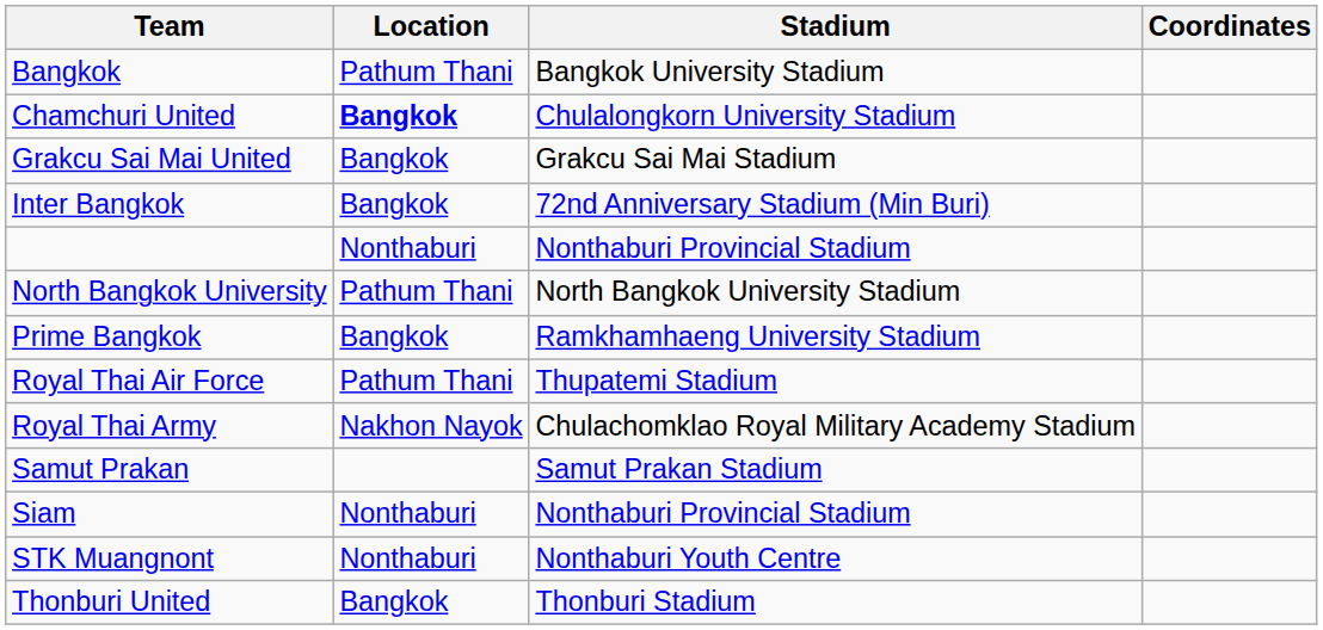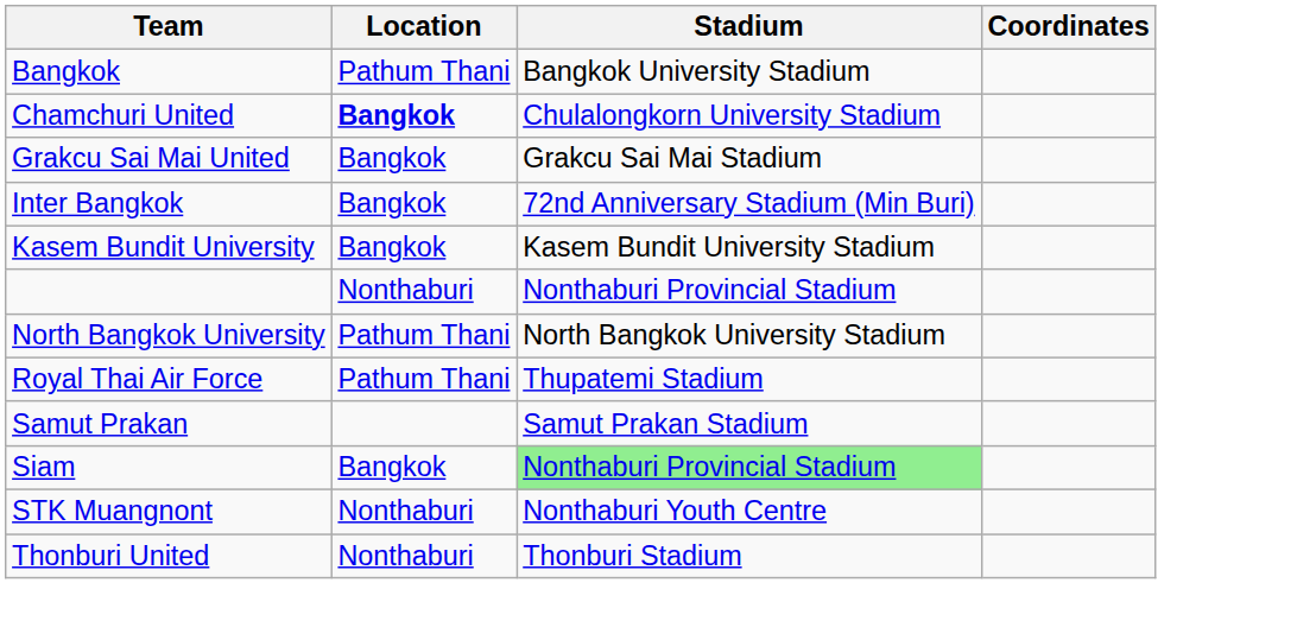+ row: Kasem Bundit University | Bangkok | Kasem Bundit University Stadium
- row: Prime Bangkok | Bangkok | Ramkhamhaeng University Stadium
- row: Royal Thai Army | Nakhon Nayok | Chulachomklao Royal Military Academy Stadium
Siam | Location: Nonthaburi -> Bangkok
Siam | Stadium: no background -> lightgreen background
Thonburi United | Location: Bangkok -> Nonthaburi
